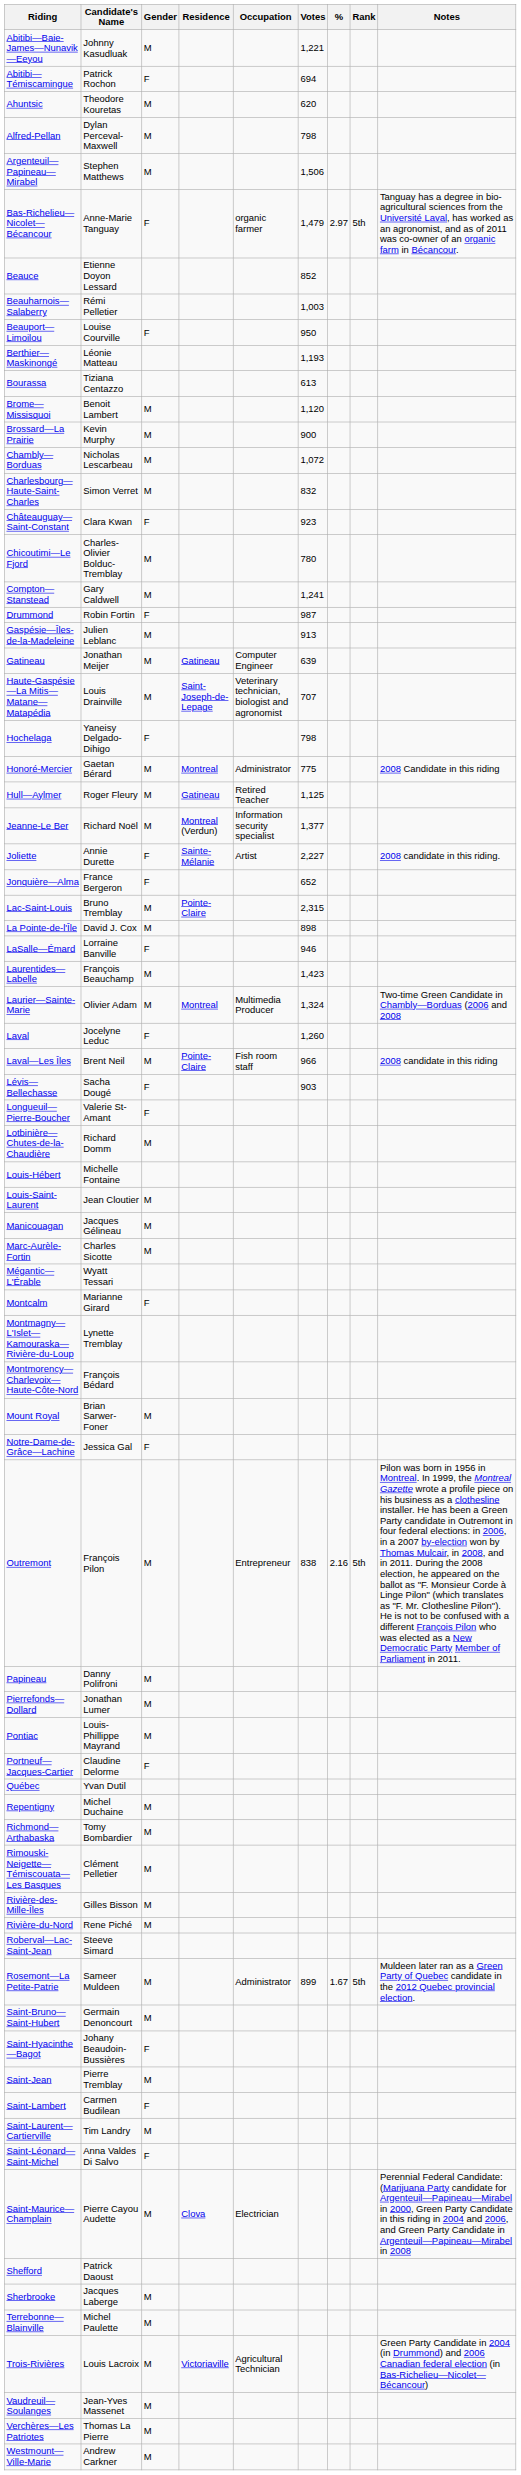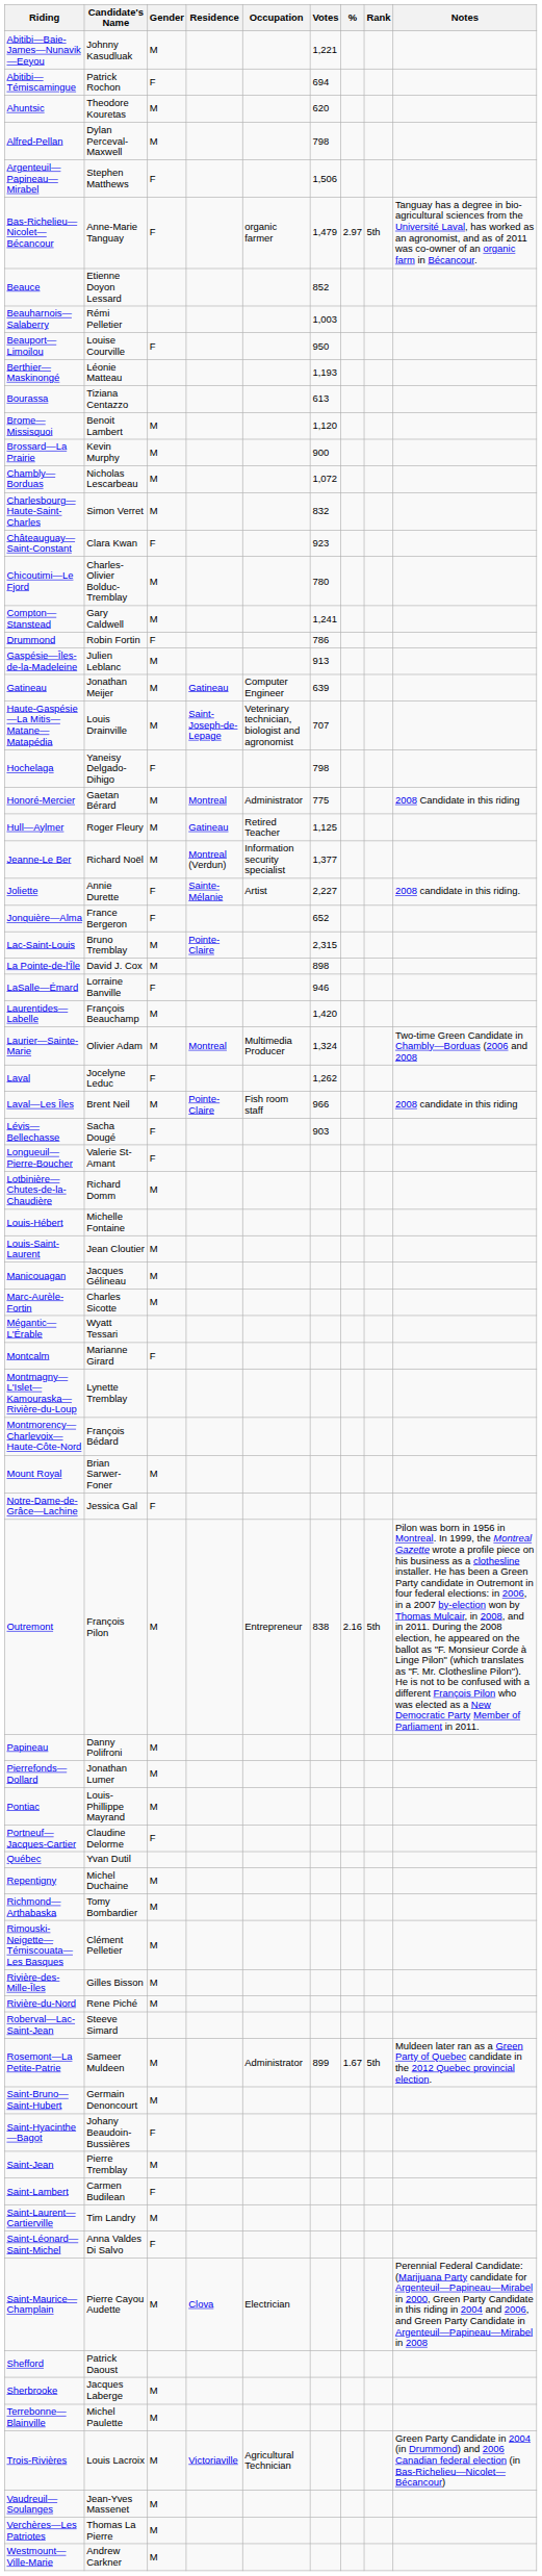Argenteuil—Papineau—Mirabel | Gender: M -> F
Drummond | Votes: 987 -> 786
Laurentides—Labelle | Votes: 1,423 -> 1,420
Laval | Votes: 1,260 -> 1,262
